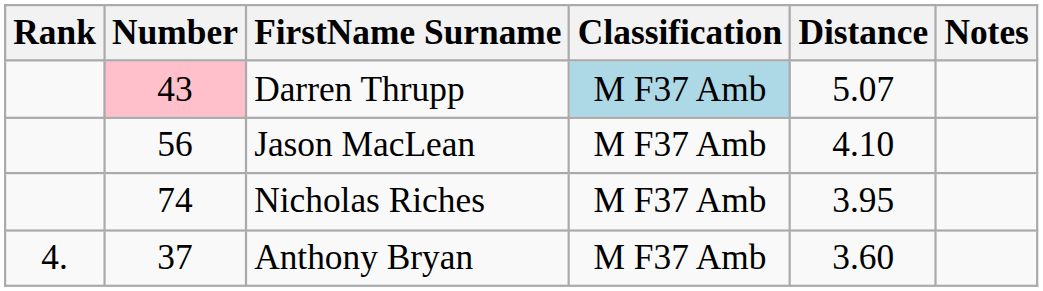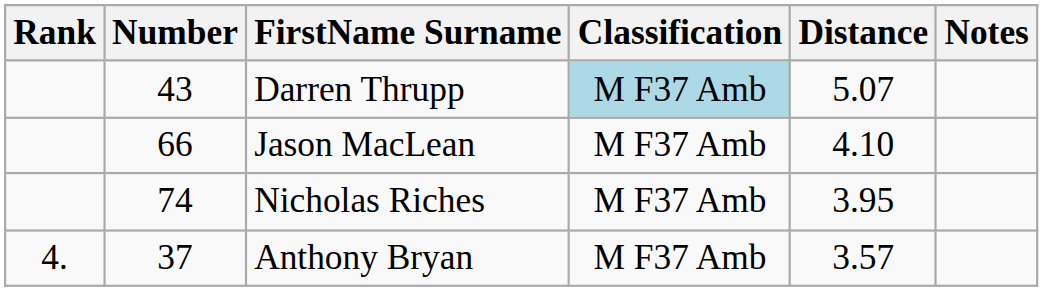Darren Thrupp | Number: pink background -> no background
Jason MacLean | Number: 56 -> 66
Anthony Bryan | Distance: 3.60 -> 3.57
